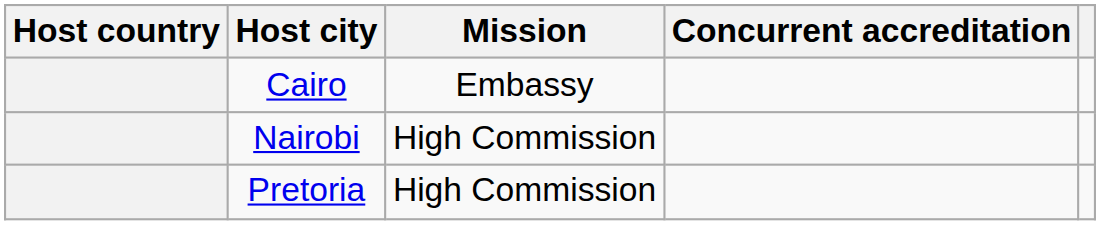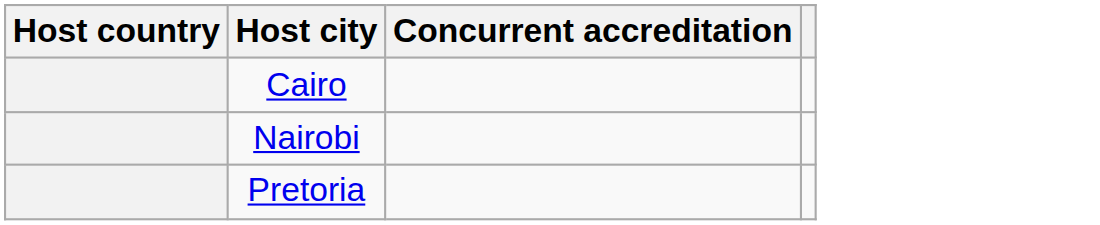- column: Mission | Embassy | High Commission | High Commission
